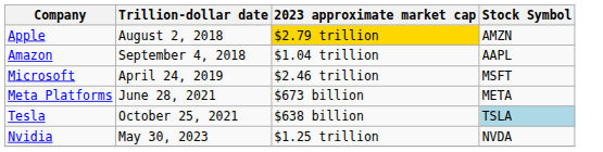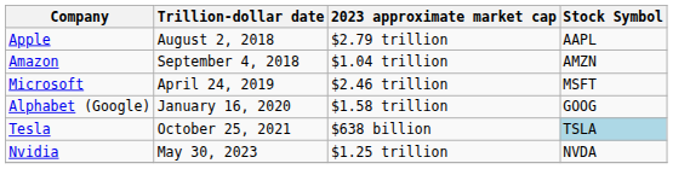Apple | 2023 approximate market cap: gold background -> no background
Apple | Stock Symbol: AMZN -> AAPL
Amazon | Stock Symbol: AAPL -> AMZN
+ row: Alphabet (Google) | January 16, 2020 | $1.58 trillion | GOOG
- row: Meta Platforms | June 28, 2021 | $673 billion | META
